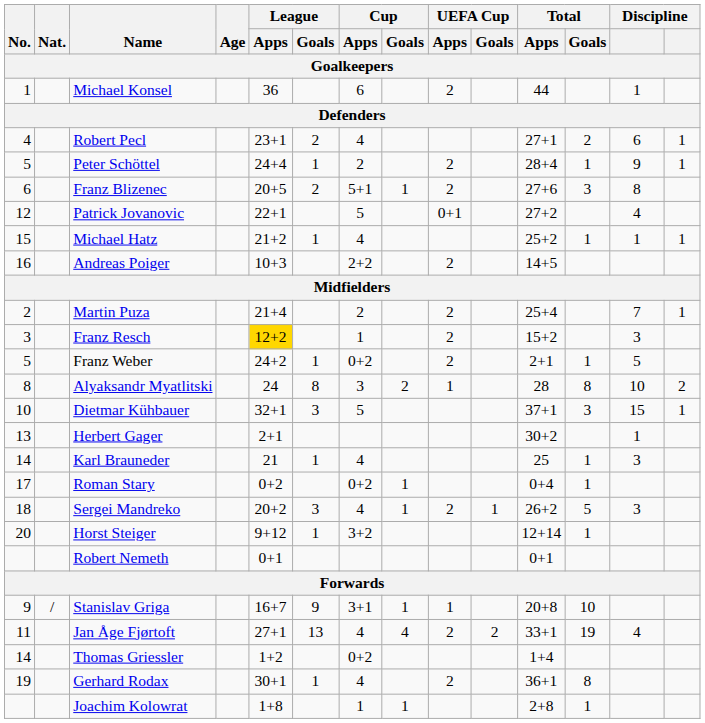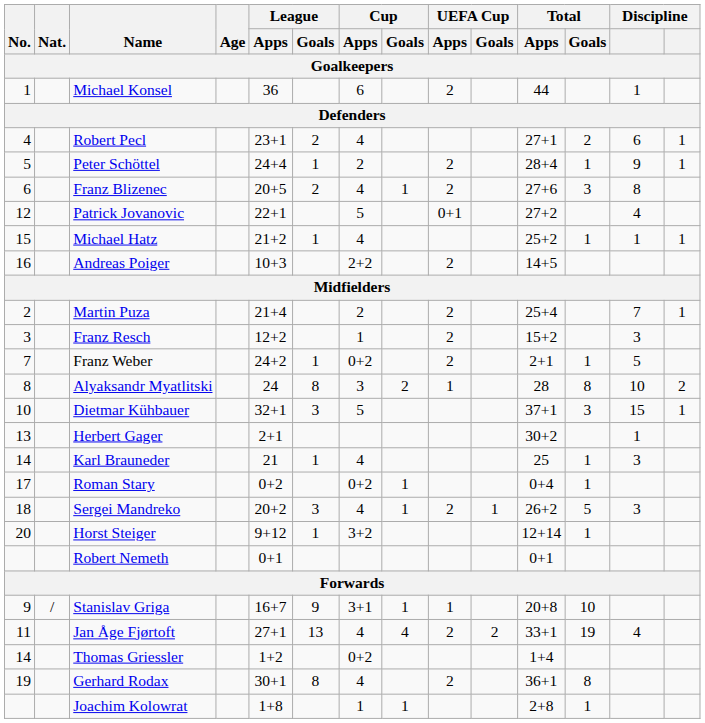Franz Blizenec | Cup / Apps: 5+1 -> 4
Franz Resch | League / Apps: gold background -> no background
Franz Weber | No.: 5 -> 7
Gerhard Rodax | League / Goals: 1 -> 8
